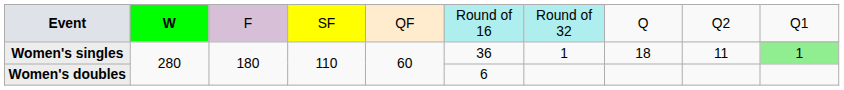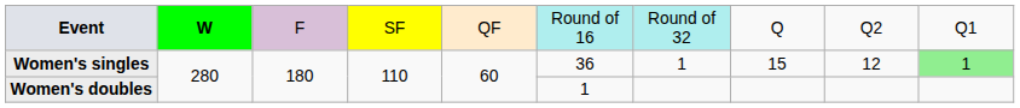Women's singles | column 8: 18 -> 15
Women's singles | column 9: 11 -> 12
Women's doubles | column 6: 6 -> 1
